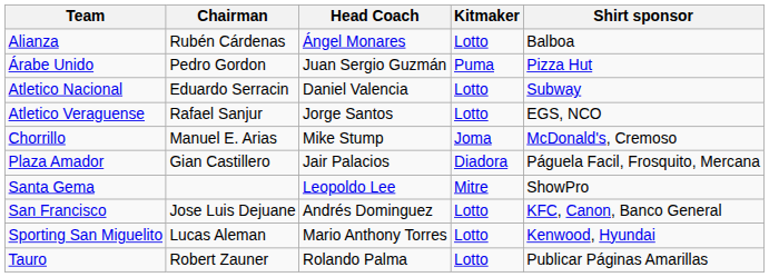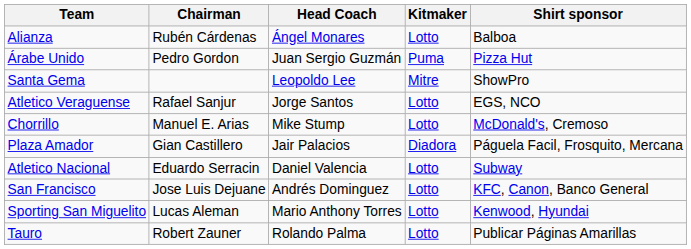rows swapped: Atletico Nacional <-> Santa Gema
Chorrillo | Kitmaker: Joma -> Lotto
